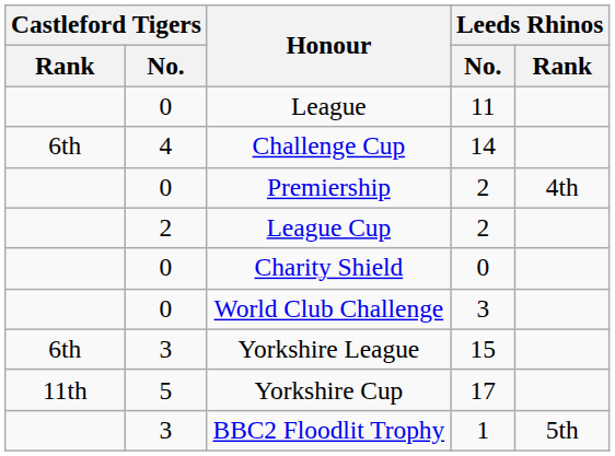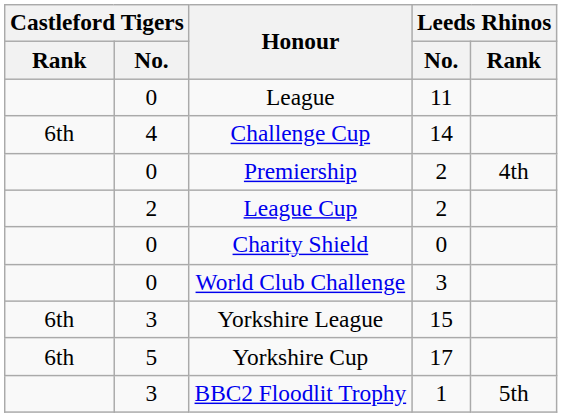Yorkshire Cup | Castleford Tigers / Rank: 11th -> 6th
